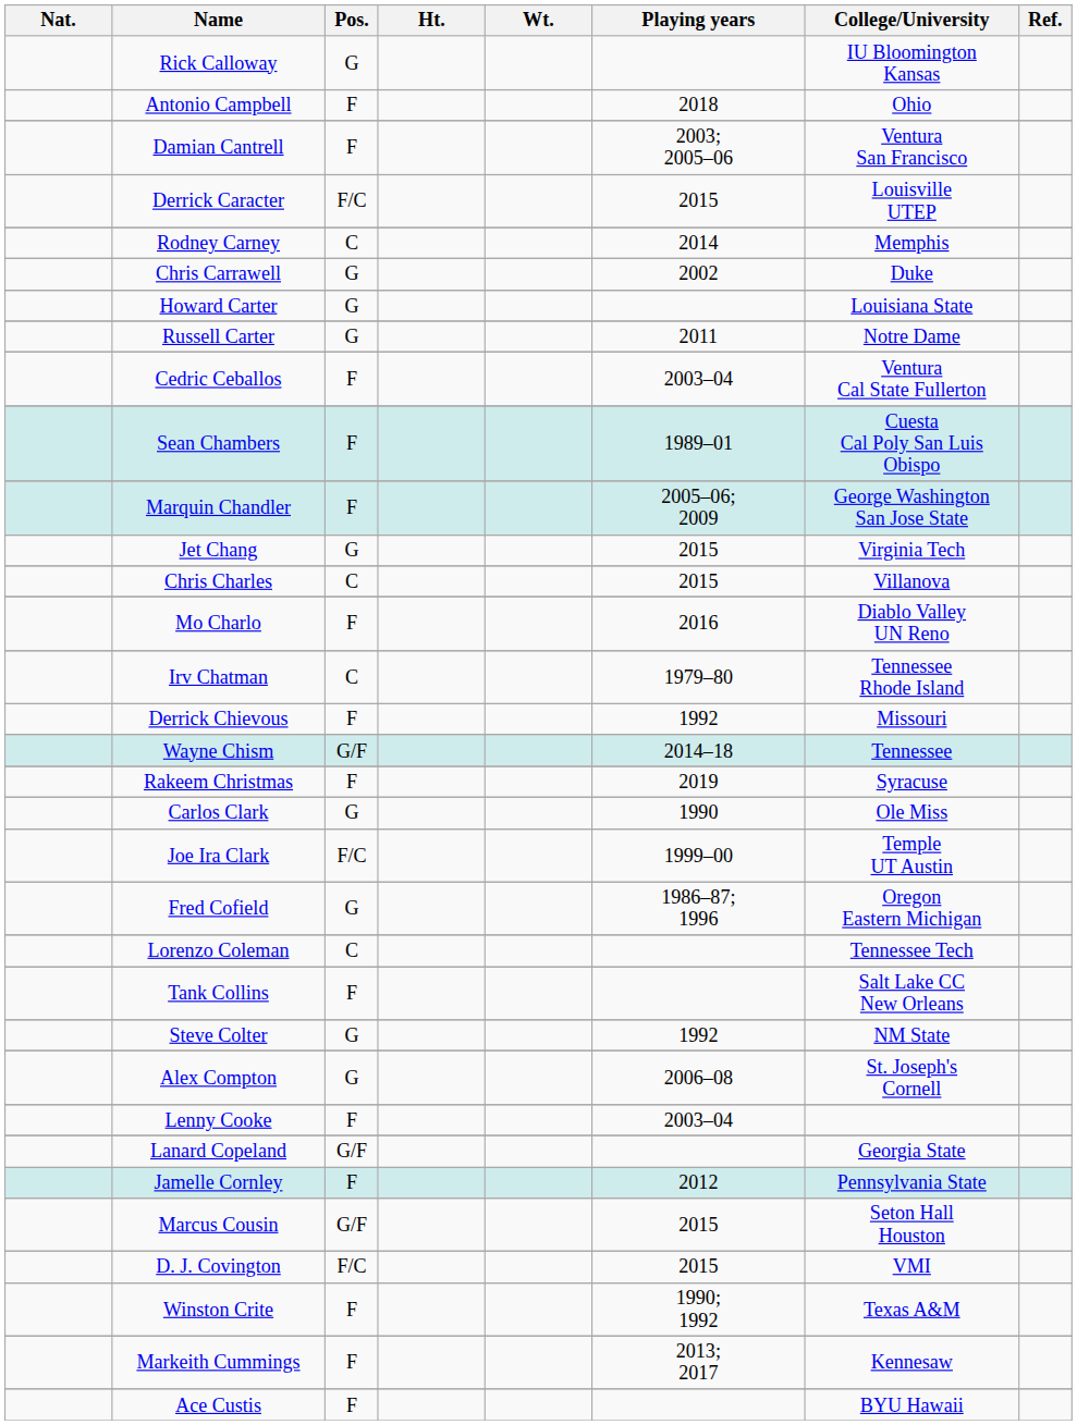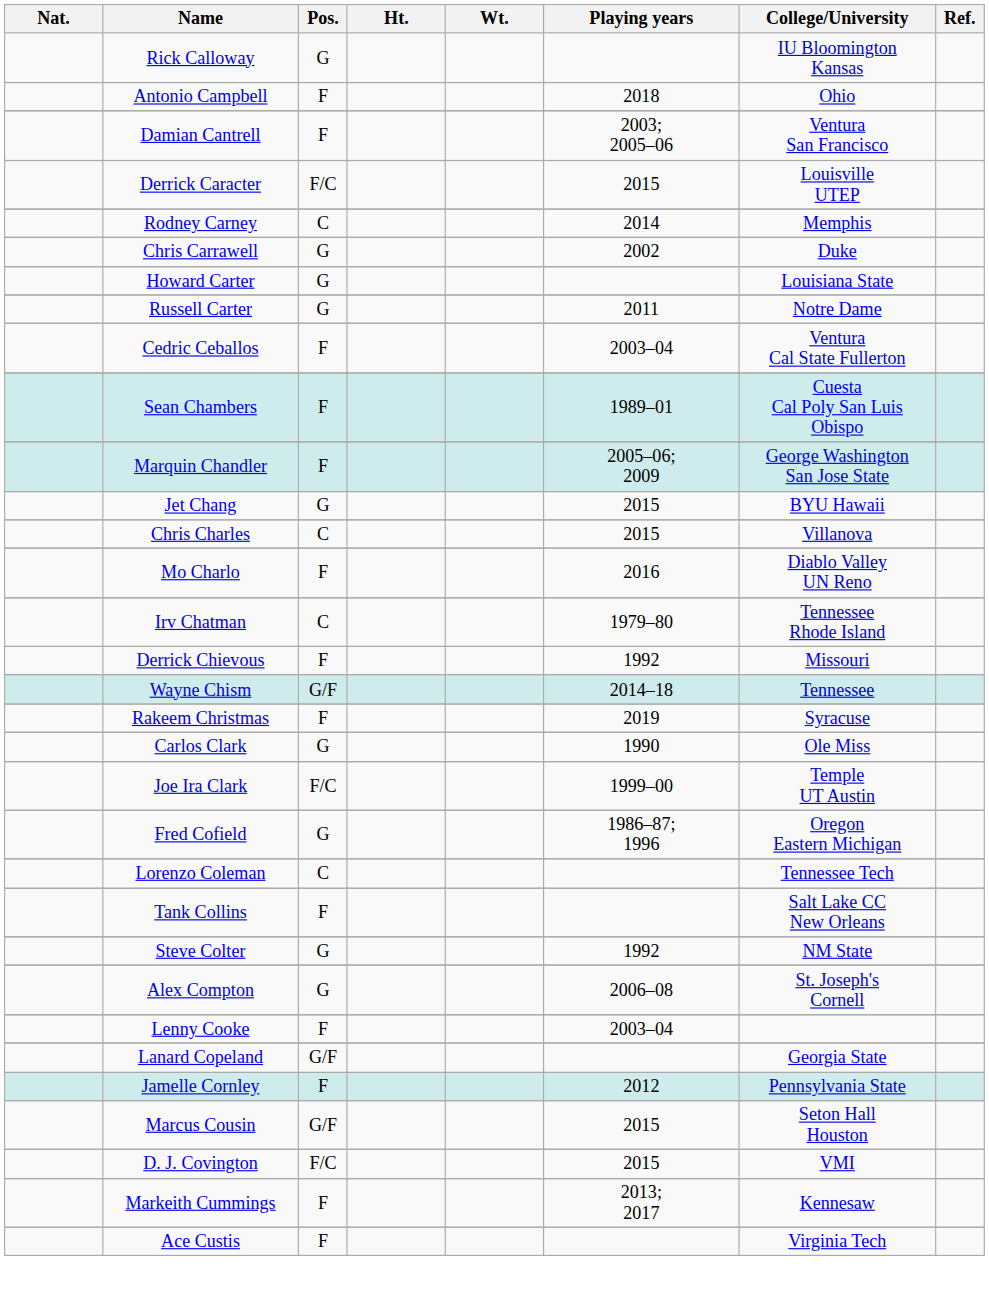Jet Chang | College/University: Virginia Tech -> BYU Hawaii
- row: Winston Crite | F | 1990; 1992 | Texas A&M
Ace Custis | College/University: BYU Hawaii -> Virginia Tech
